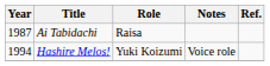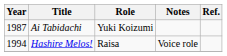Ai Tabidachi | Role: Raisa -> Yuki Koizumi
Hashire Melos! | Role: Yuki Koizumi -> Raisa
